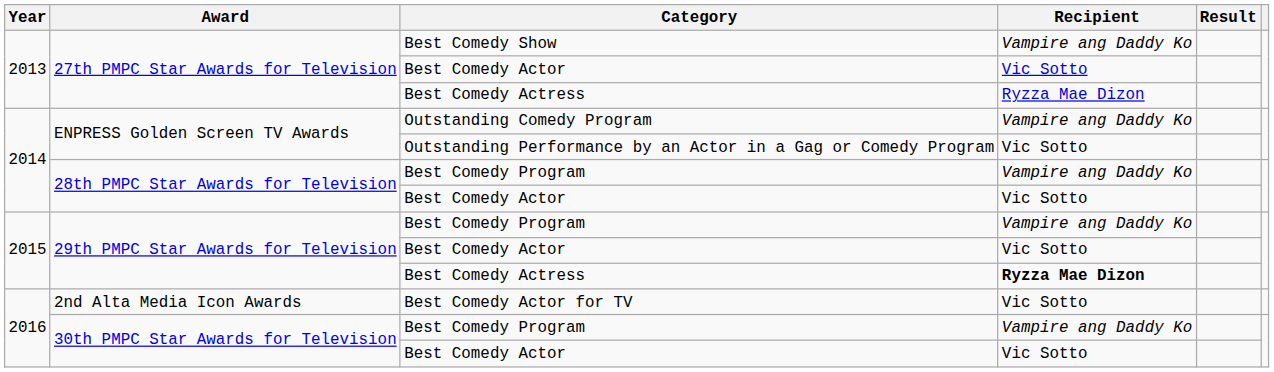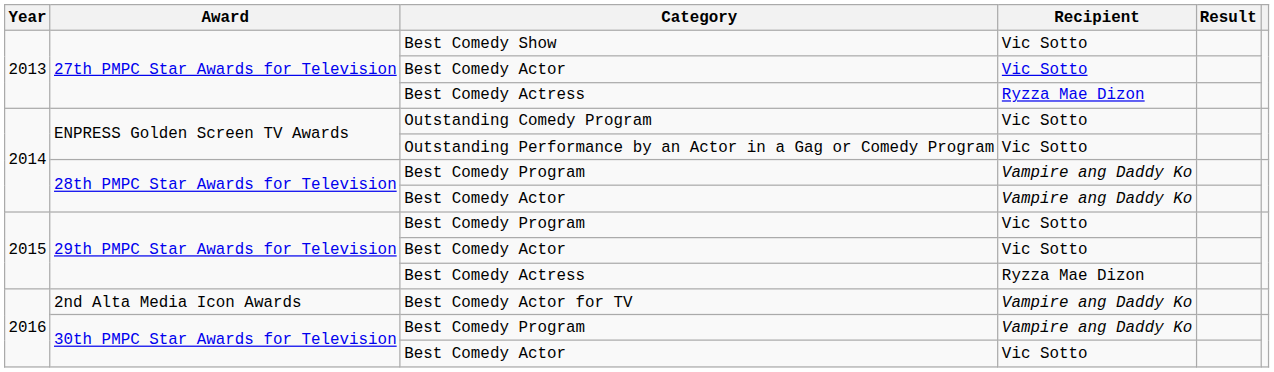Best Comedy Show | Recipient: Vampire ang Daddy Ko -> Vic Sotto
Outstanding Comedy Program | Recipient: Vampire ang Daddy Ko -> Vic Sotto
28th PMPC Star Awards for Television / Best Comedy Actor | Recipient: Vic Sotto -> Vampire ang Daddy Ko
29th PMPC Star Awards for Television / Best Comedy Program | Recipient: Vampire ang Daddy Ko -> Vic Sotto
29th PMPC Star Awards for Television / Best Comedy Actress | Recipient: bold -> normal
Best Comedy Actor for TV | Recipient: Vic Sotto -> Vampire ang Daddy Ko
